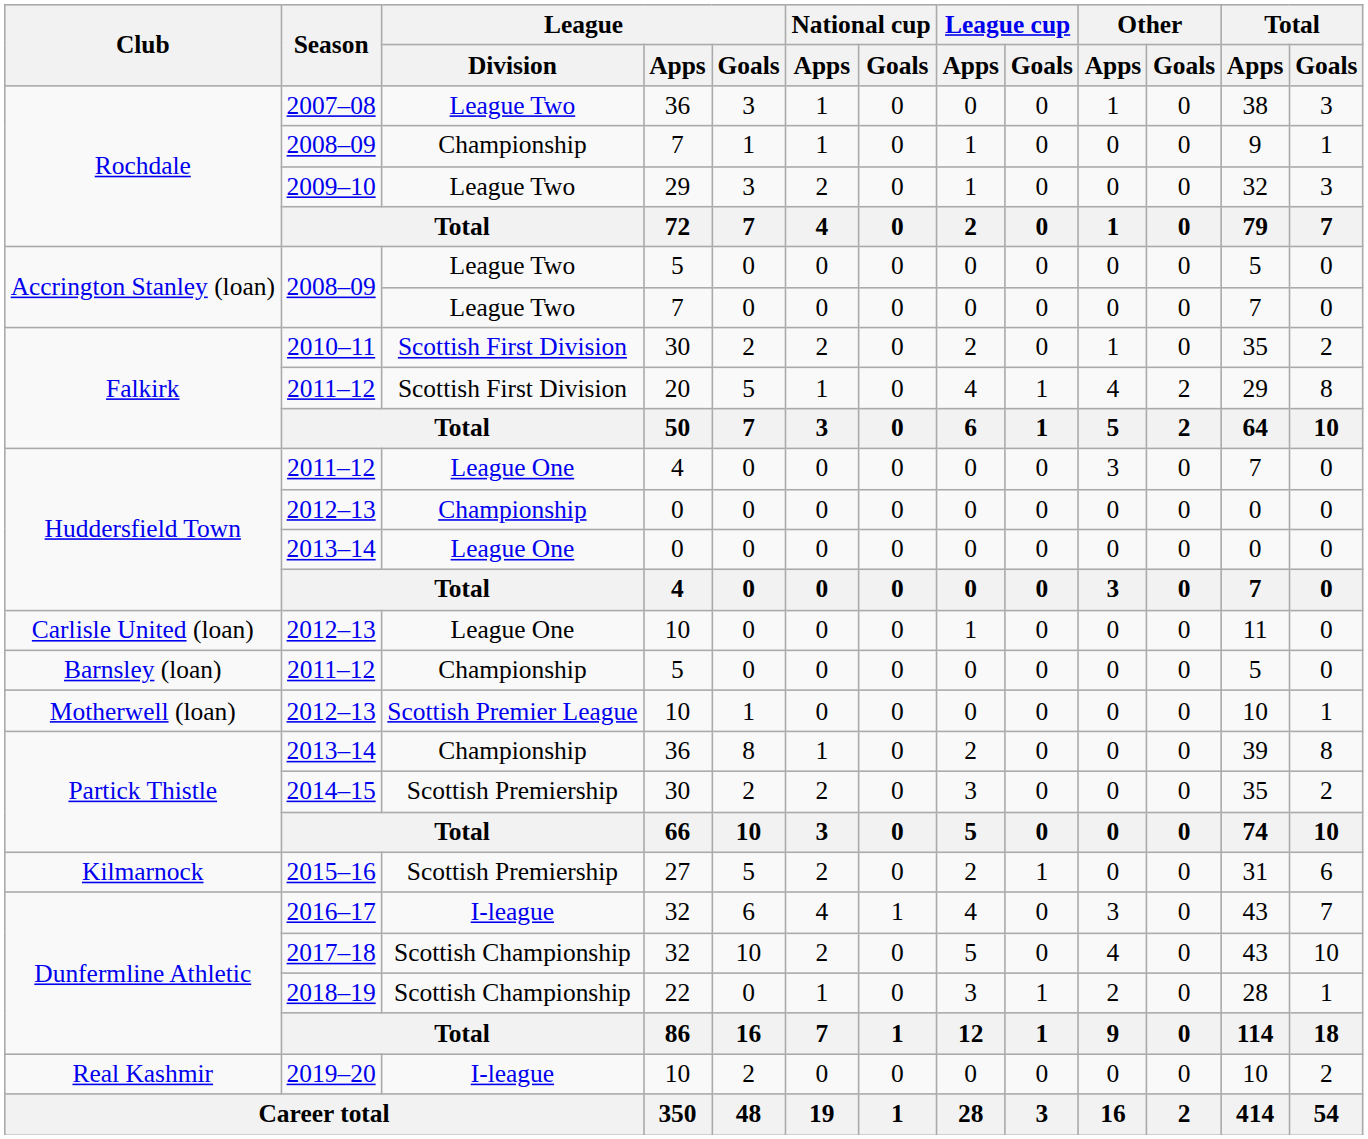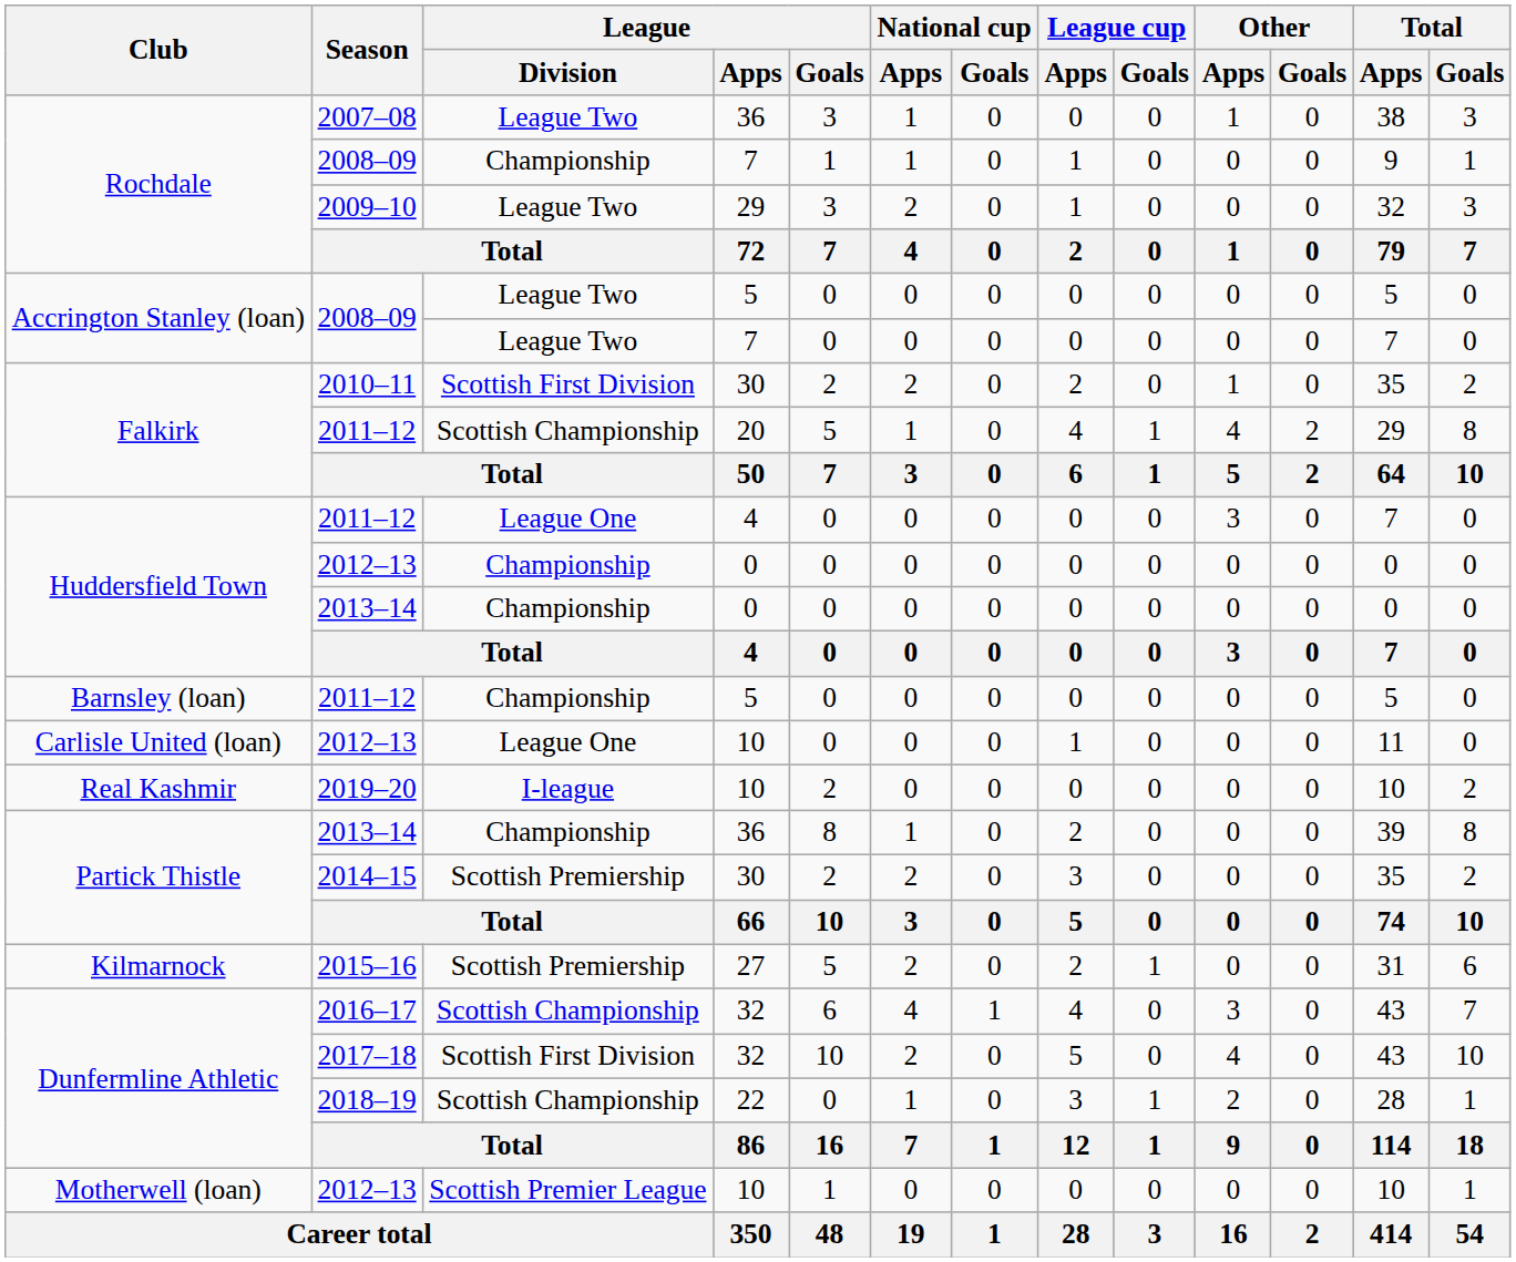Falkirk / 2011–12 | League / Division: Scottish First Division -> Scottish Championship
Huddersfield Town / 2013–14 | League / Division: League One -> Championship
rows swapped: Barnsley (loan) / 2011–12 <-> Carlisle United (loan) / 2012–13
rows swapped: Motherwell (loan) / 2012–13 <-> 2019–20
2016–17 | League / Division: I-league -> Scottish Championship
2017–18 | League / Division: Scottish Championship -> Scottish First Division
